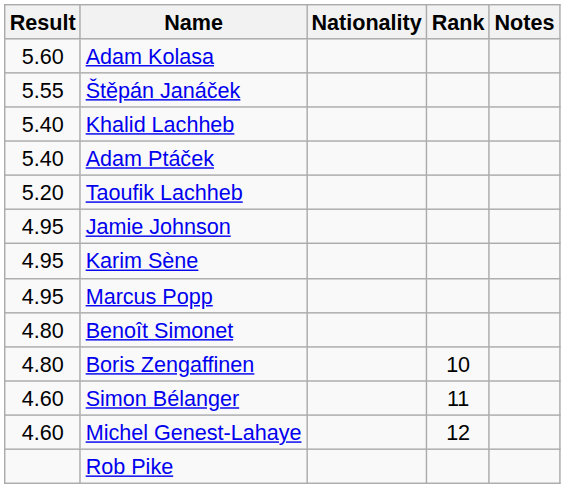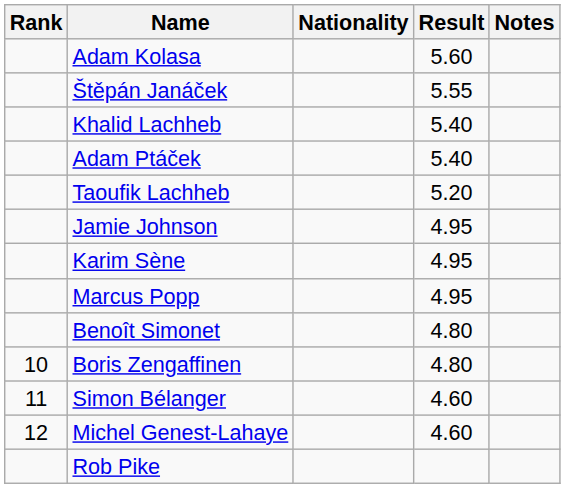columns swapped: Rank <-> Result
